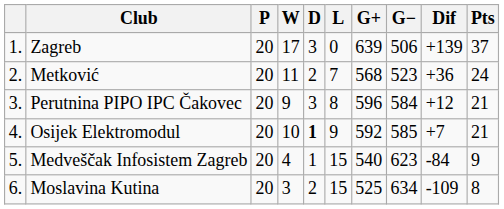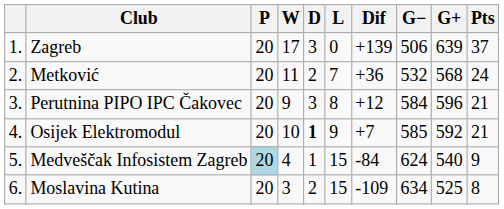columns swapped: G+ <-> Dif
Metković | G−: 523 -> 532
Medveščak Infosistem Zagreb | P: no background -> lightblue background
Medveščak Infosistem Zagreb | G−: 623 -> 624
